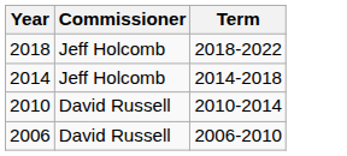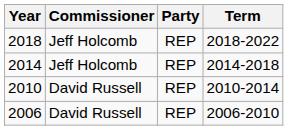+ column: Party | REP | REP | REP | REP
